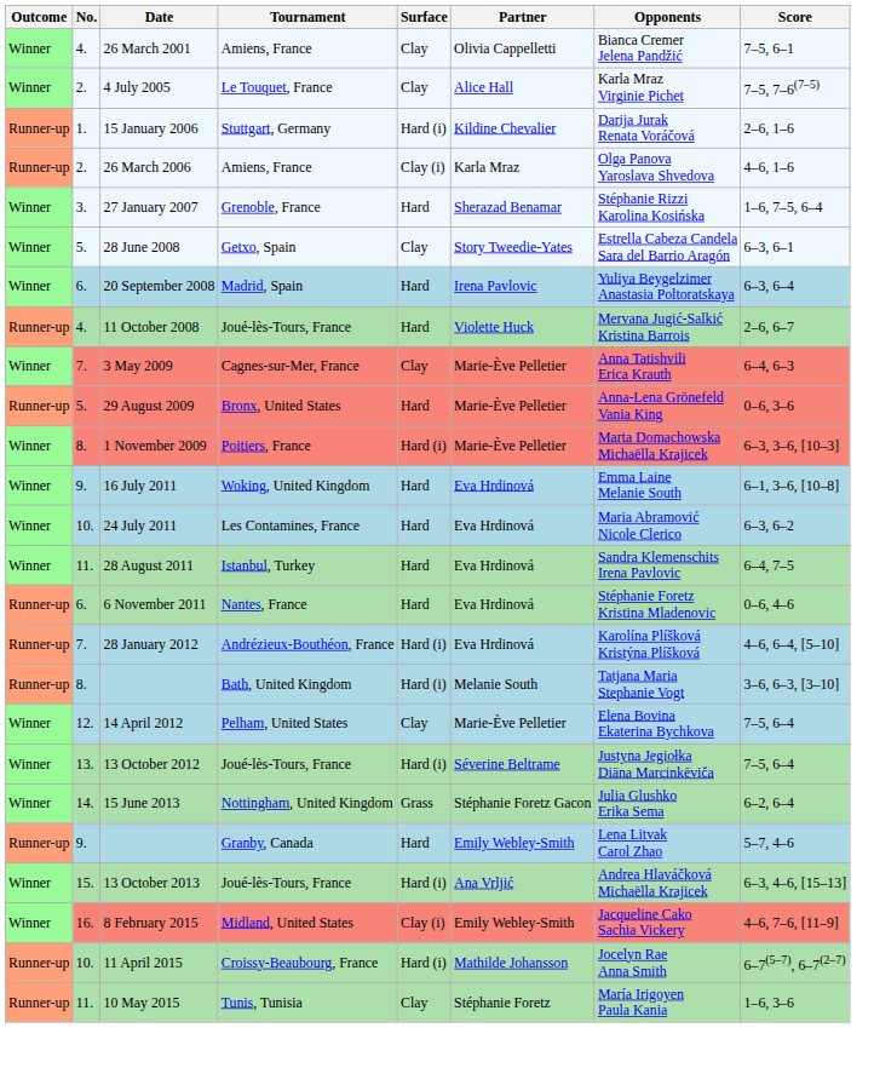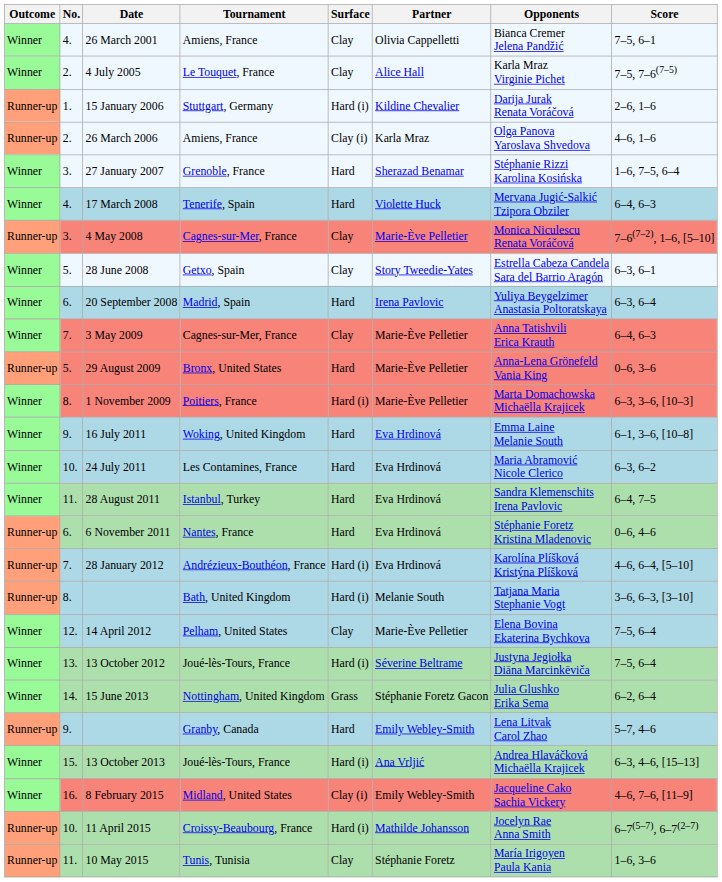+ row: Winner | 4. | 17 March 2008 | Tenerife, Spain | Hard | Violette Huck | Mervana Jugić-Salkić Tzipora Obziler | 6–4, 6–3
+ row: Runner-up | 3. | 4 May 2008 | Cagnes-sur-Mer, France | Clay | Marie-Ève Pelletier | Monica Niculescu Renata Voráčová | 7–6(7–2), 1–6, [5–10]
- row: Runner-up | 4. | 11 October 2008 | Joué-lès-Tours, France | Hard | Violette Huck | Mervana Jugić-Salkić Kristina Barrois | 2–6, 6–7
